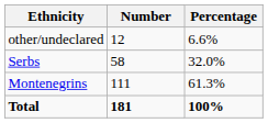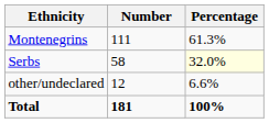rows swapped: Montenegrins <-> other/undeclared
Serbs | Percentage: no background -> lightyellow background
